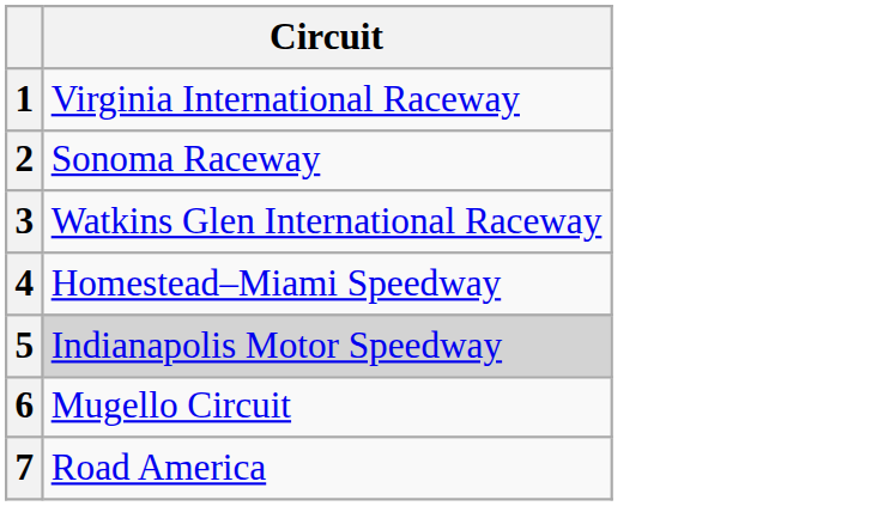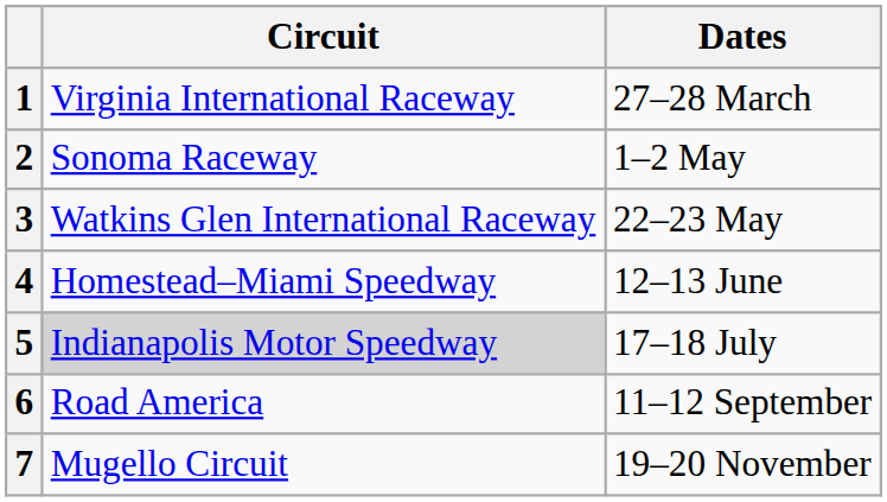+ column: Dates | 27–28 March | 1–2 May | 22–23 May | 12–13 June | 17–18 July | 11–12 September | 19–20 November
6 | Circuit: Mugello Circuit -> Road America
7 | Circuit: Road America -> Mugello Circuit
